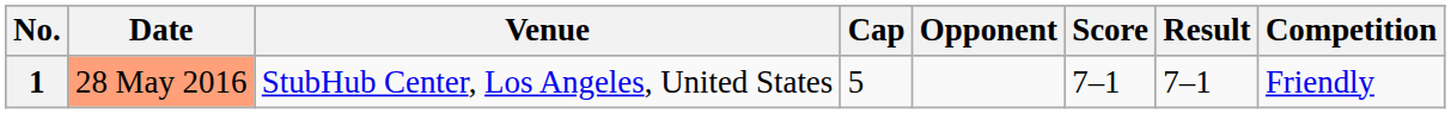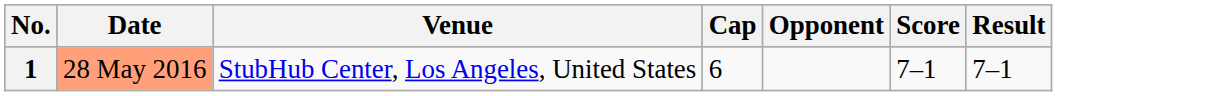- column: Competition | Friendly
1 | Cap: 5 -> 6
